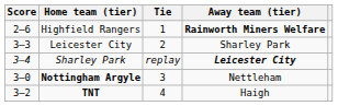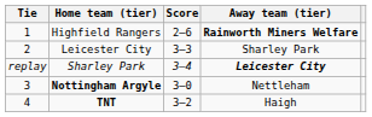columns swapped: Tie <-> Score
